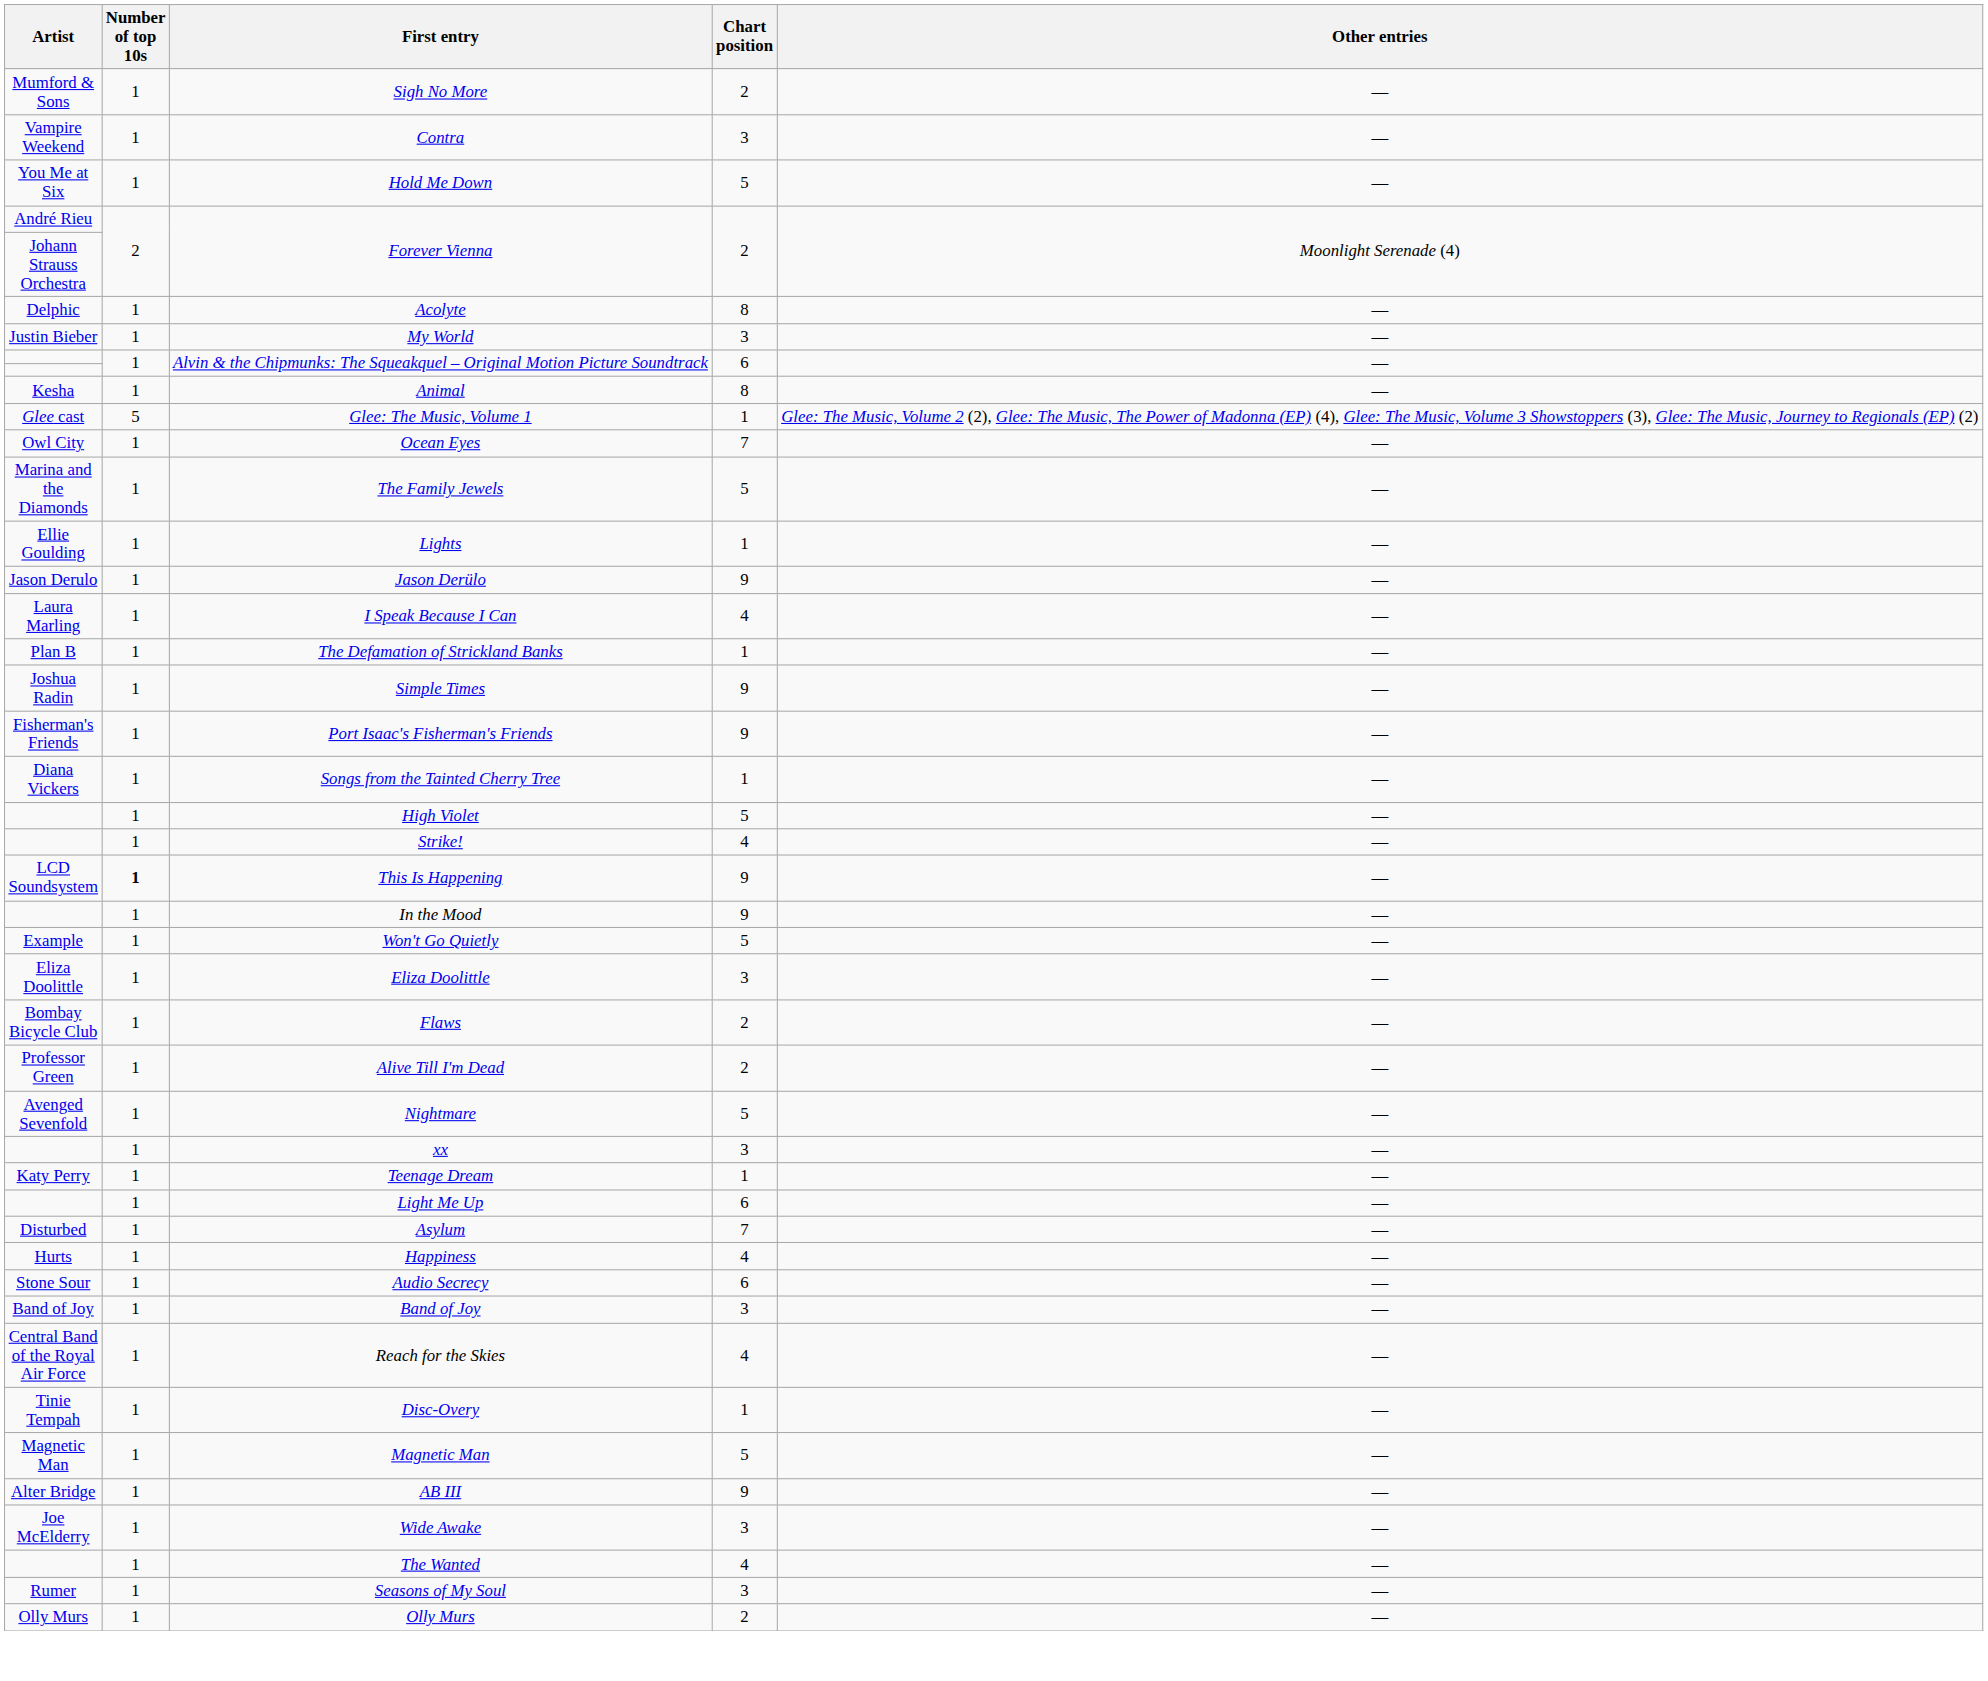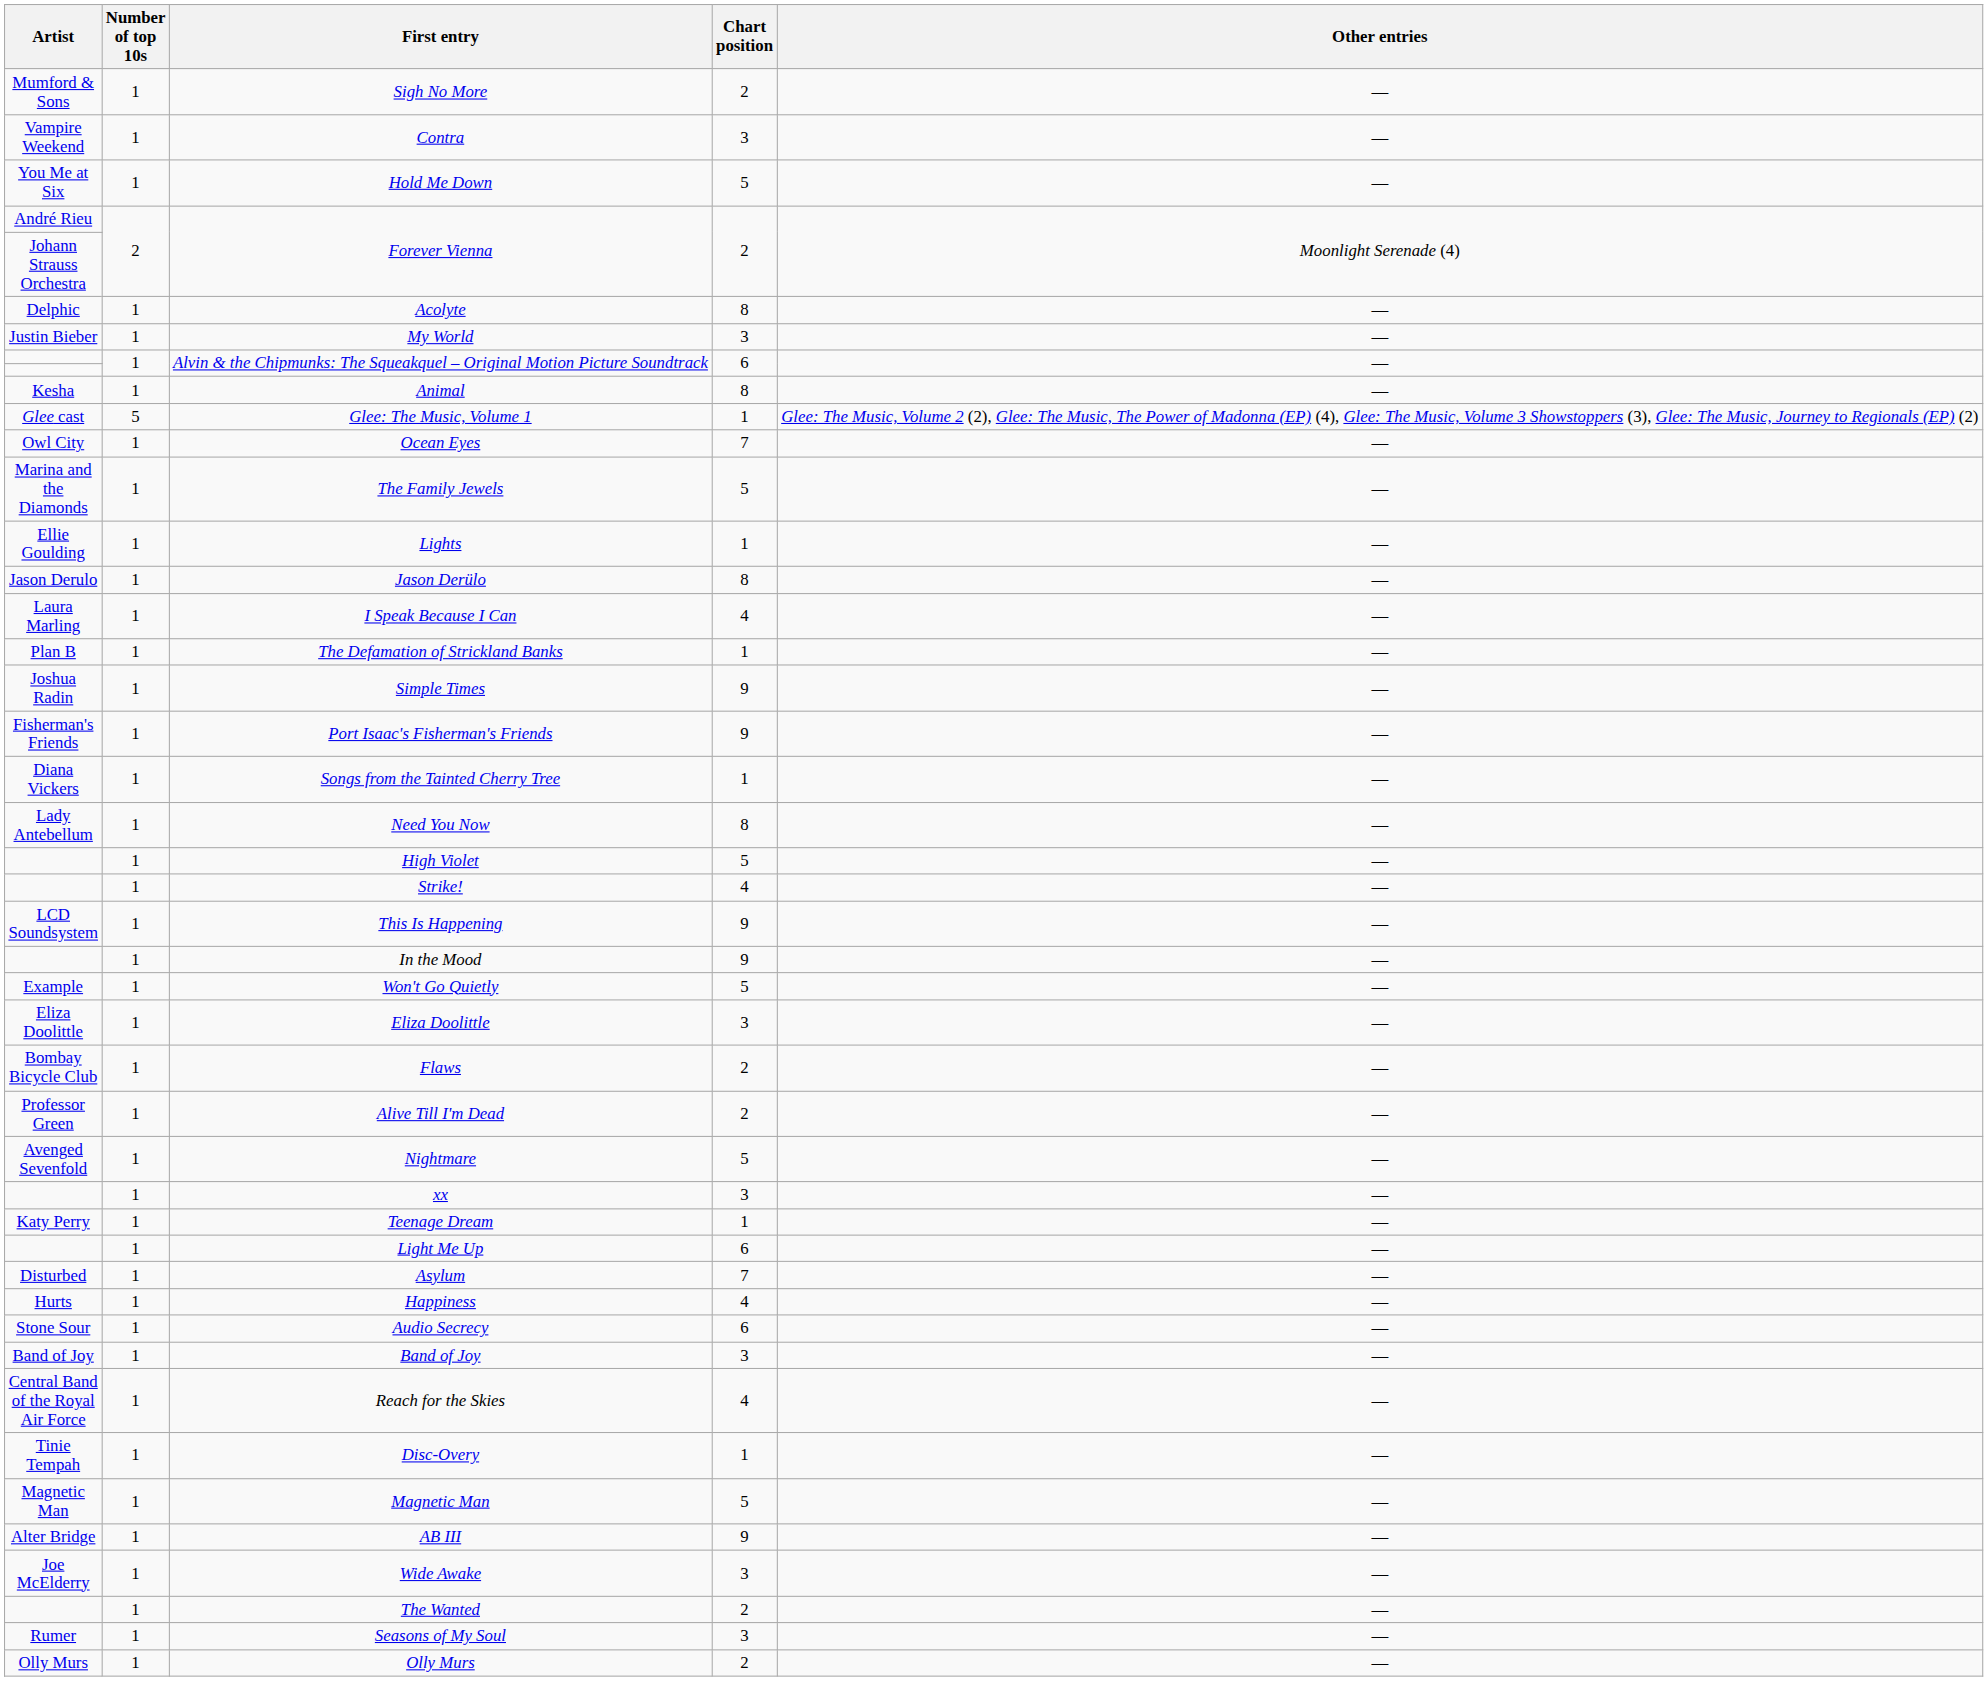Jason Derülo | Chart position: 9 -> 8
+ row: Lady Antebellum | 1 | Need You Now | 8 | —
This Is Happening | Number of top 10s: bold -> normal
The Wanted | Chart position: 4 -> 2
